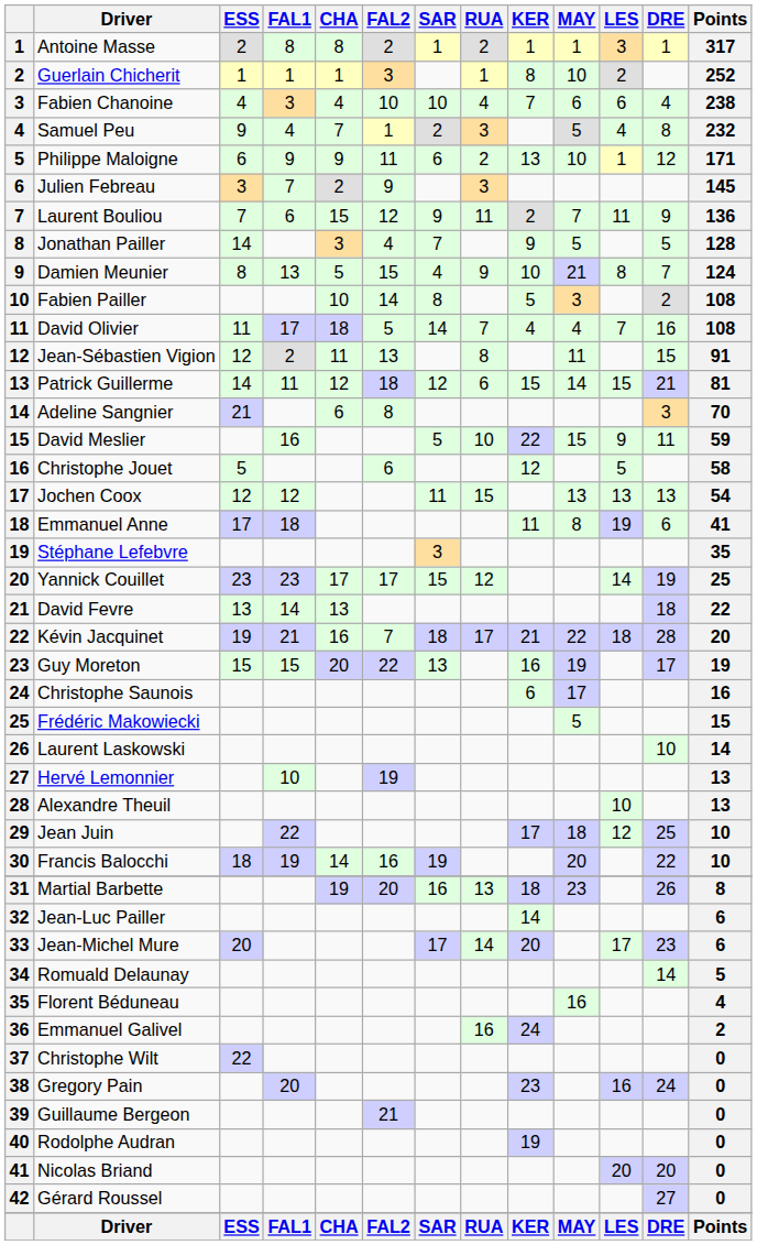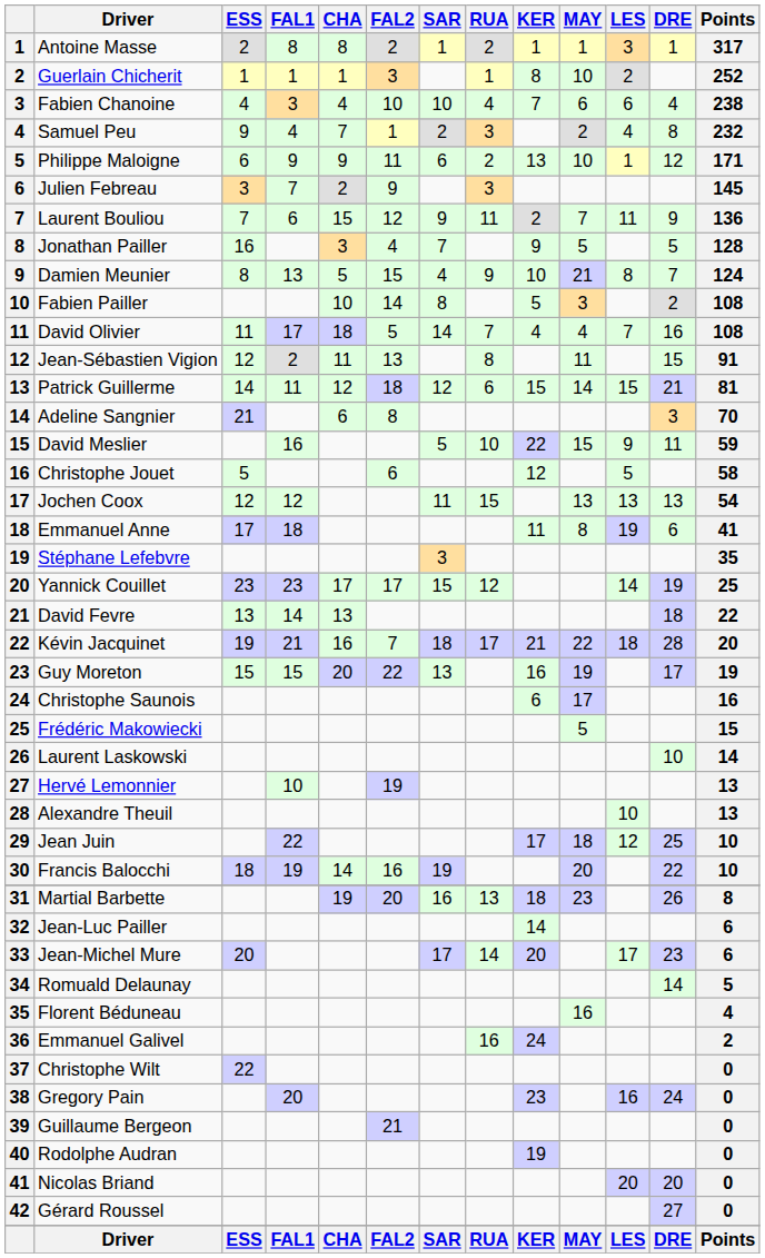Samuel Peu | MAY: 5 -> 2
Jonathan Pailler | ESS: 14 -> 16
